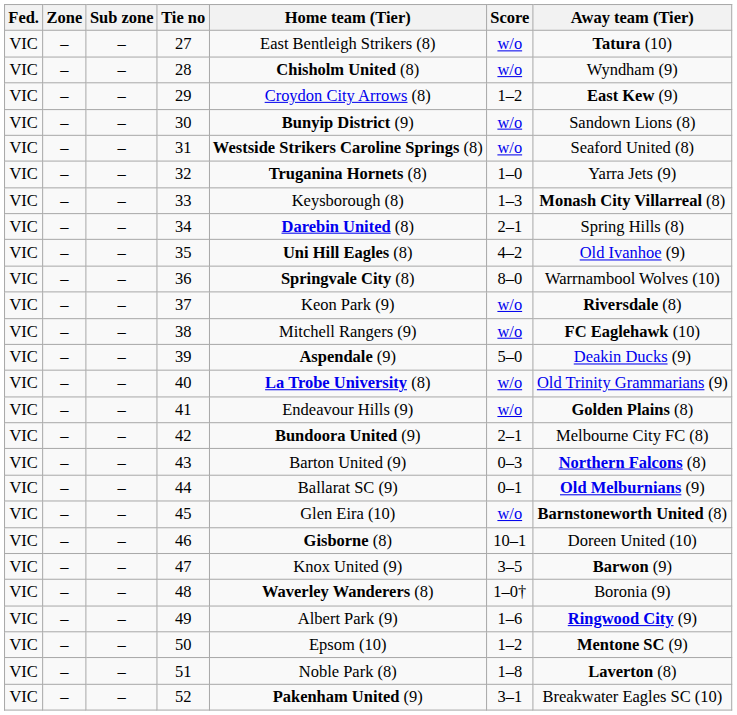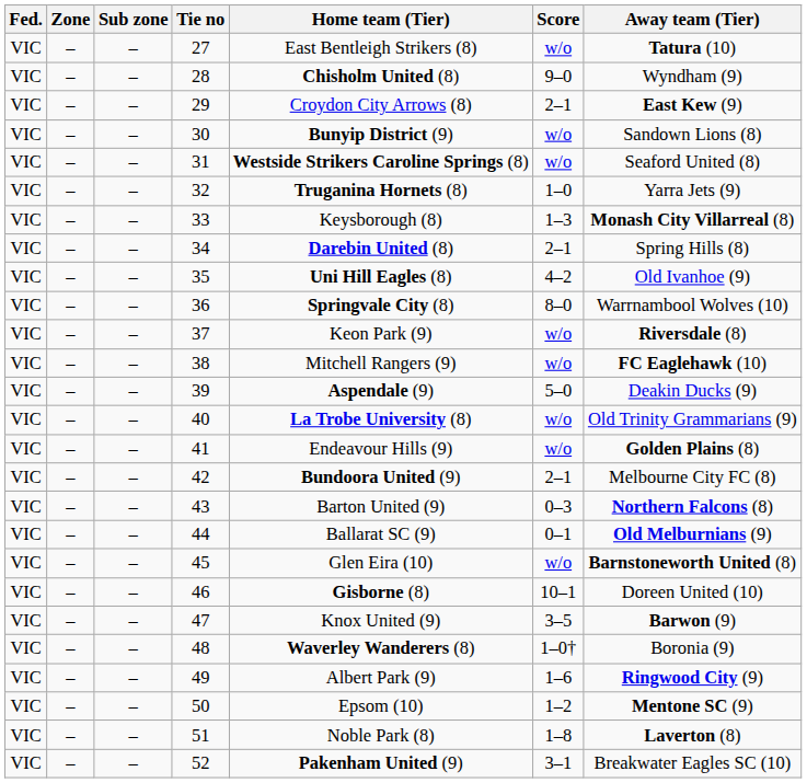28 | Score: w/o -> 9–0
29 | Score: 1–2 -> 2–1
